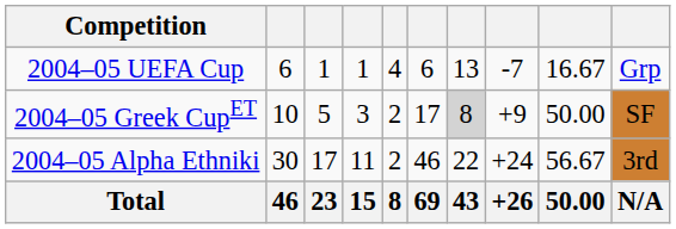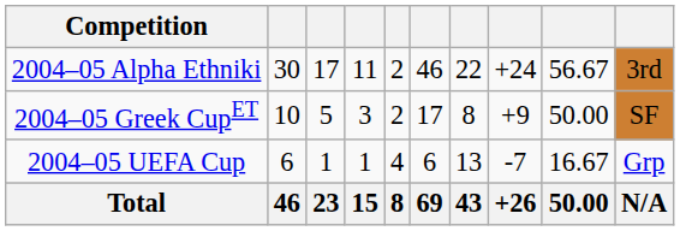rows swapped: 2004–05 Alpha Ethniki <-> 2004–05 UEFA Cup
2004–05 Greek CupET | column 7: lightgrey background -> no background
